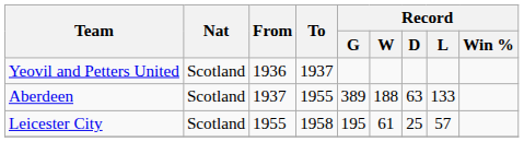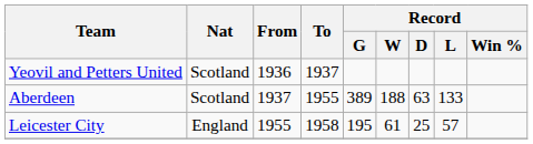Leicester City | Nat: Scotland -> England
